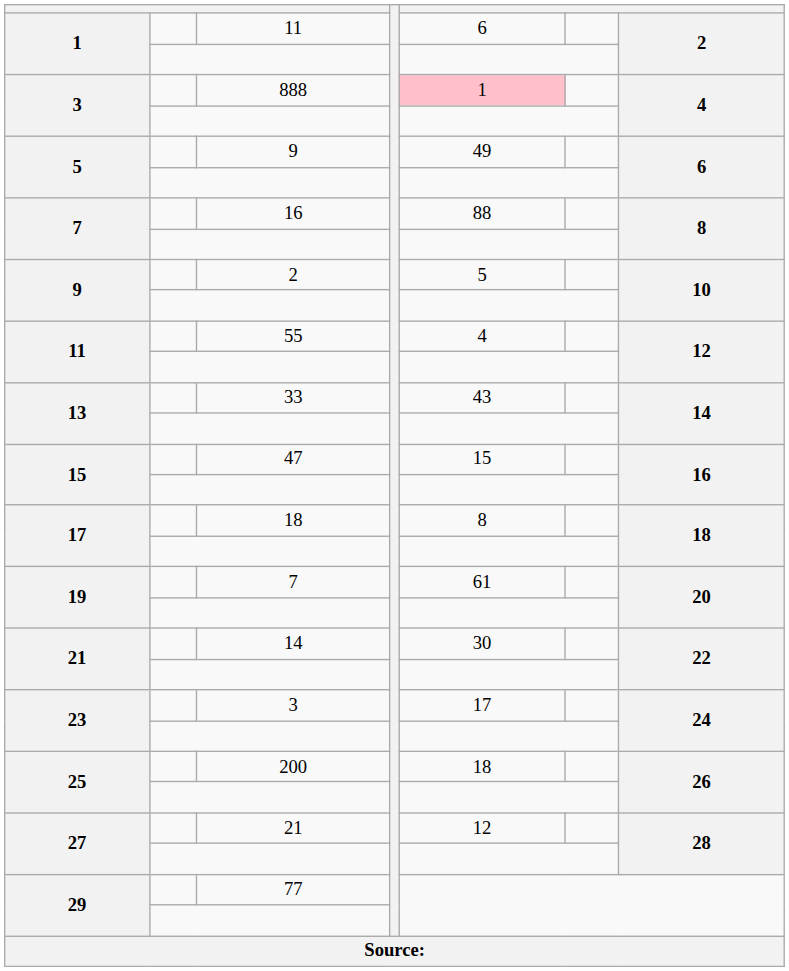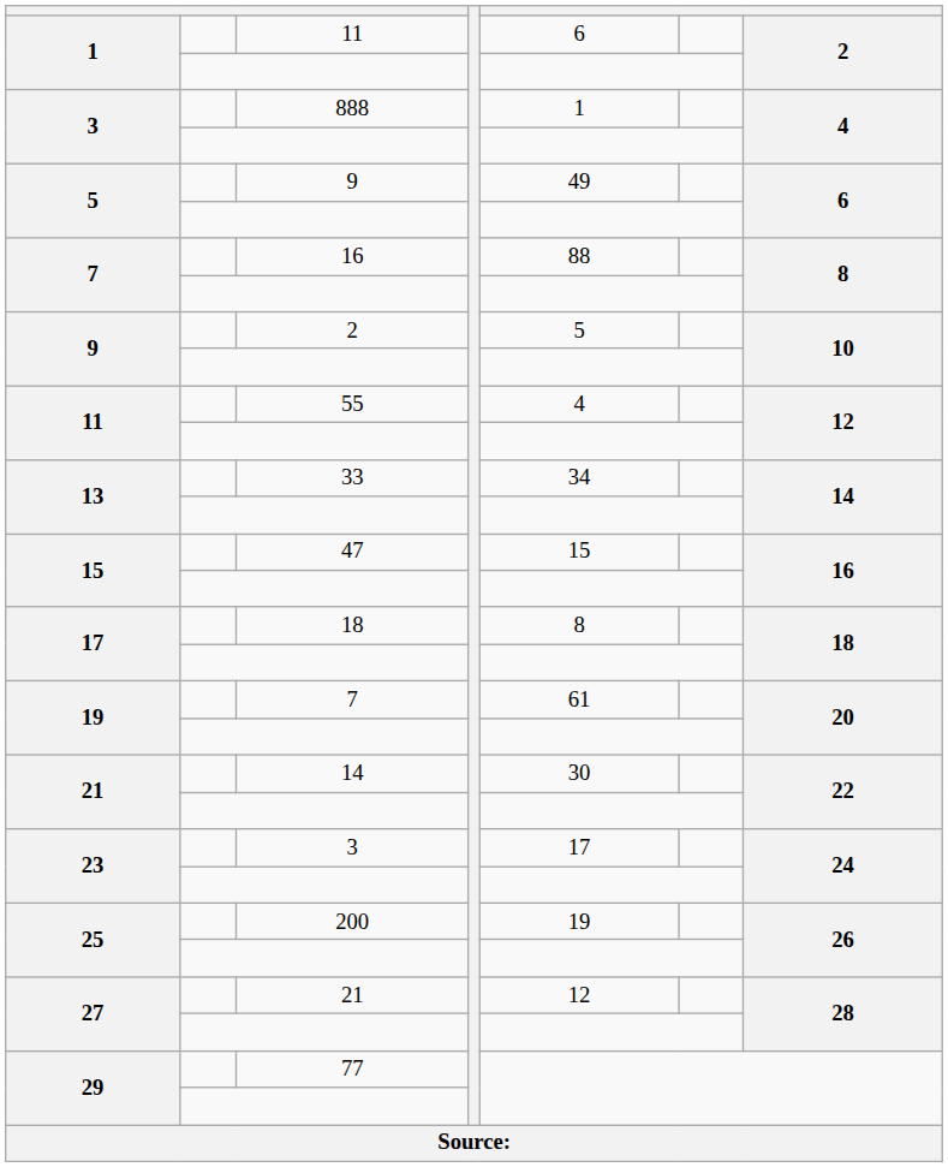888 | column 5: pink background -> no background
33 | column 5: 43 -> 34
200 | column 5: 18 -> 19
